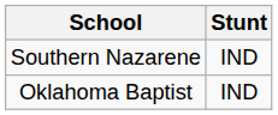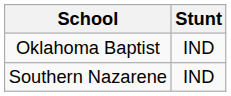rows swapped: Oklahoma Baptist <-> Southern Nazarene
